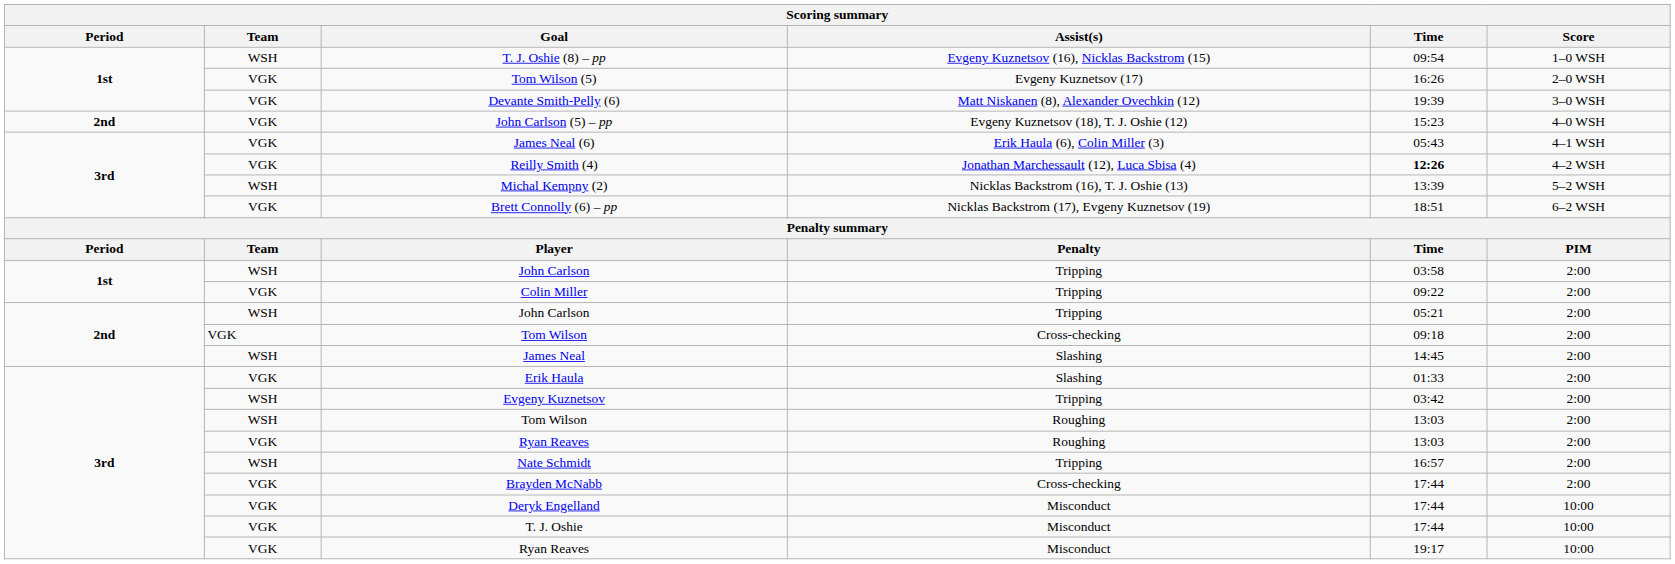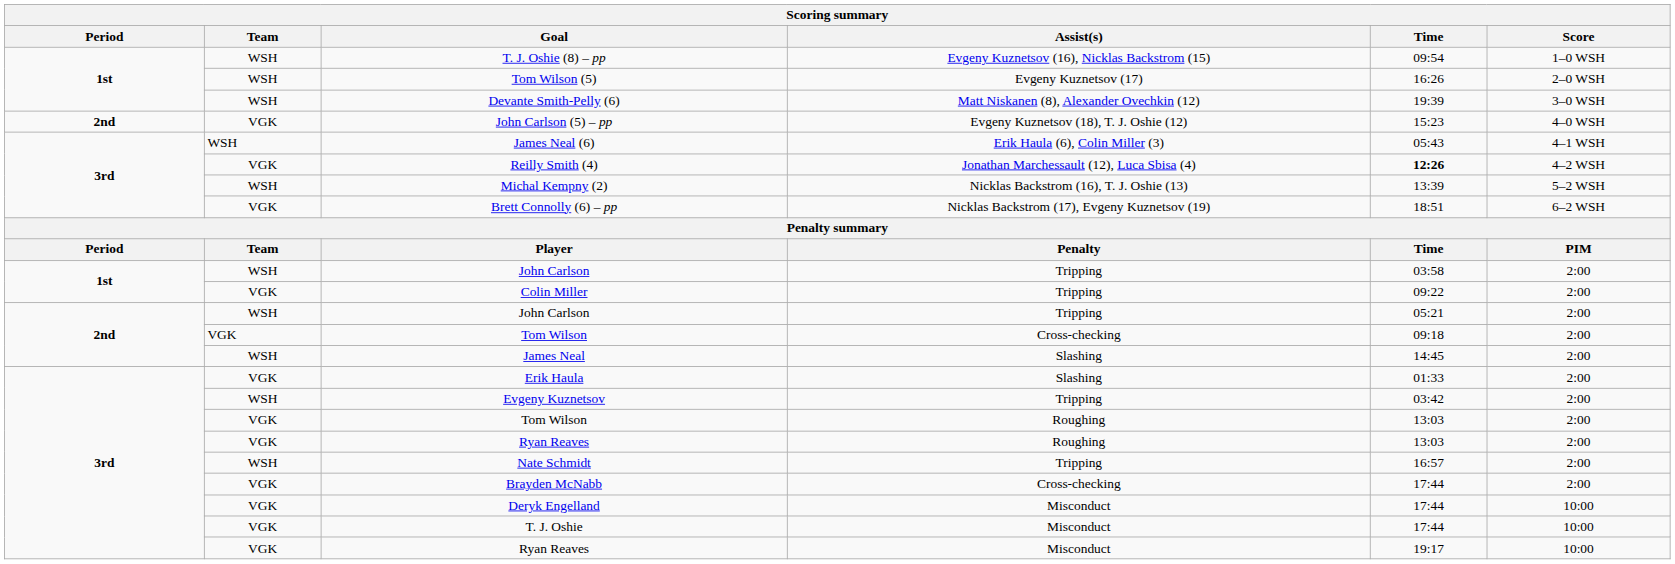Tom Wilson (5) | Team: VGK -> WSH
Devante Smith-Pelly (6) | Team: VGK -> WSH
James Neal (6) | Team: VGK -> WSH
Tom Wilson / Roughing | Team: WSH -> VGK
